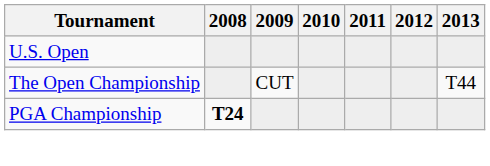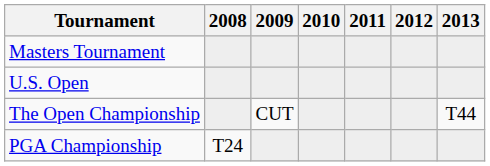+ row: Masters Tournament
PGA Championship | 2008: bold -> normal
